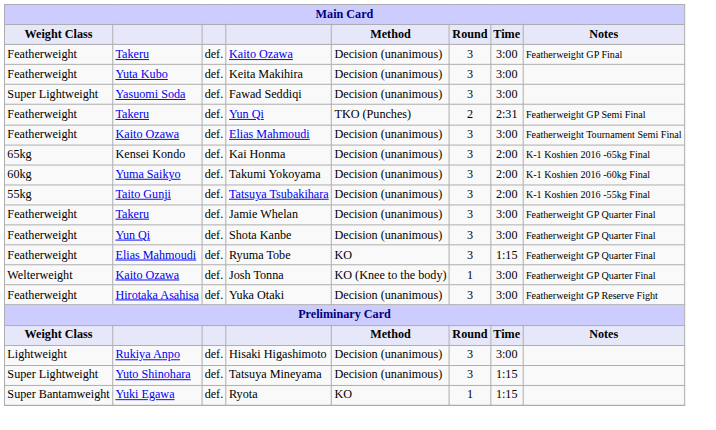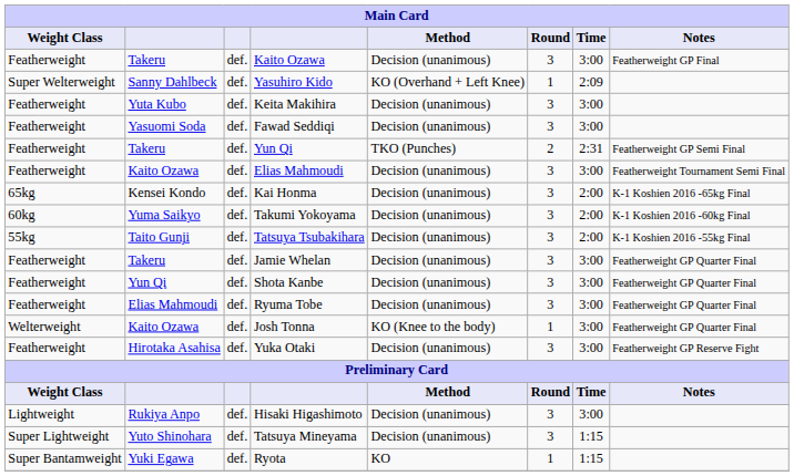+ row: Super Welterweight | Sanny Dahlbeck | def. | Yasuhiro Kido | KO (Overhand + Left Knee) | 1 | 2:09
Fawad Seddiqi | Weight Class: Super Lightweight -> Featherweight
Ryuma Tobe | Method: KO -> Decision (unanimous)
Ryuma Tobe | Time: 1:15 -> 3:00
